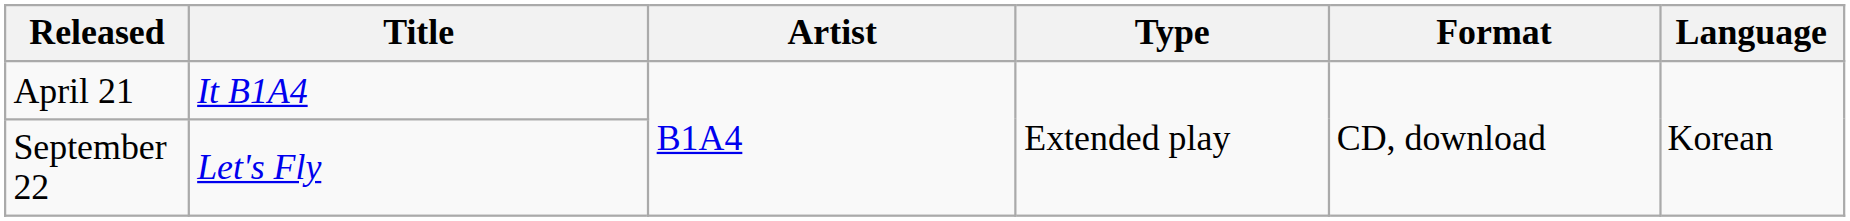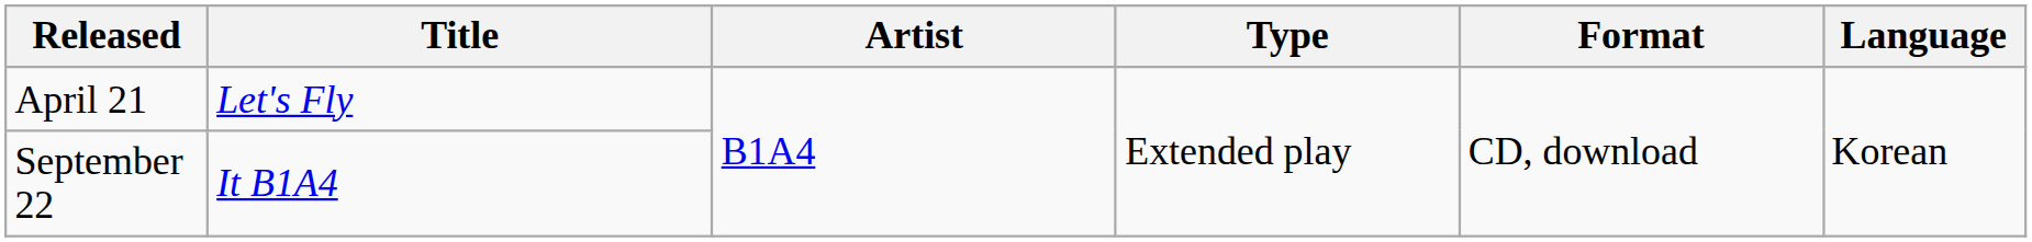April 21 | Title: It B1A4 -> Let's Fly
September 22 | Title: Let's Fly -> It B1A4
